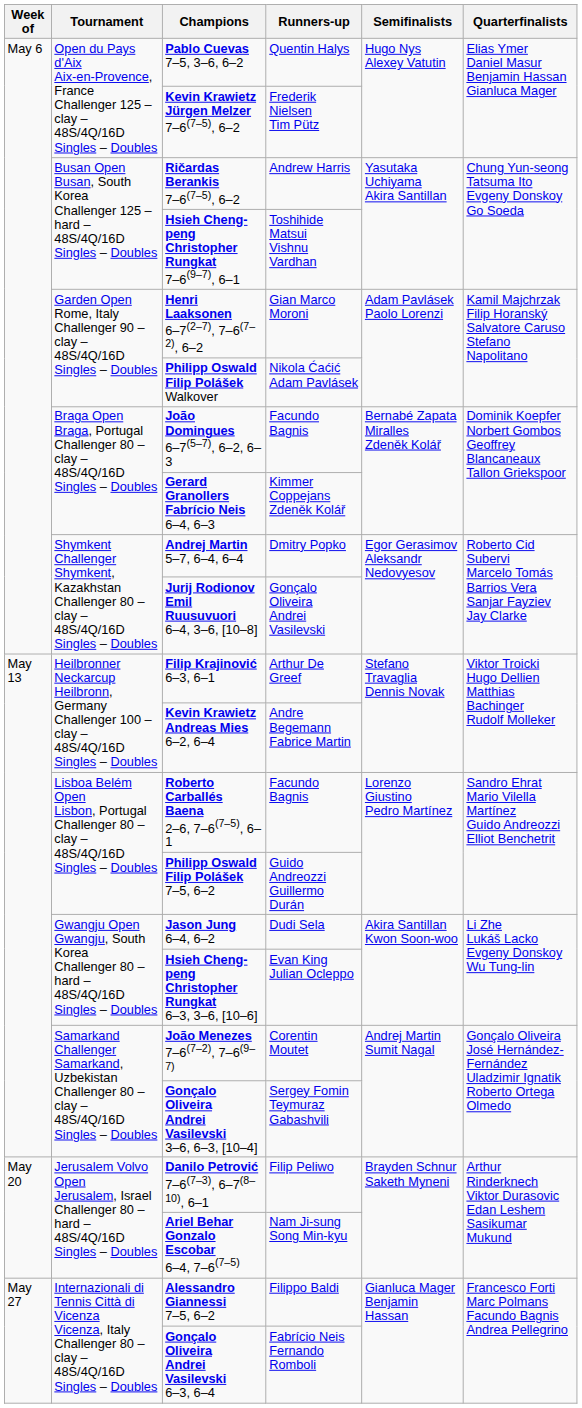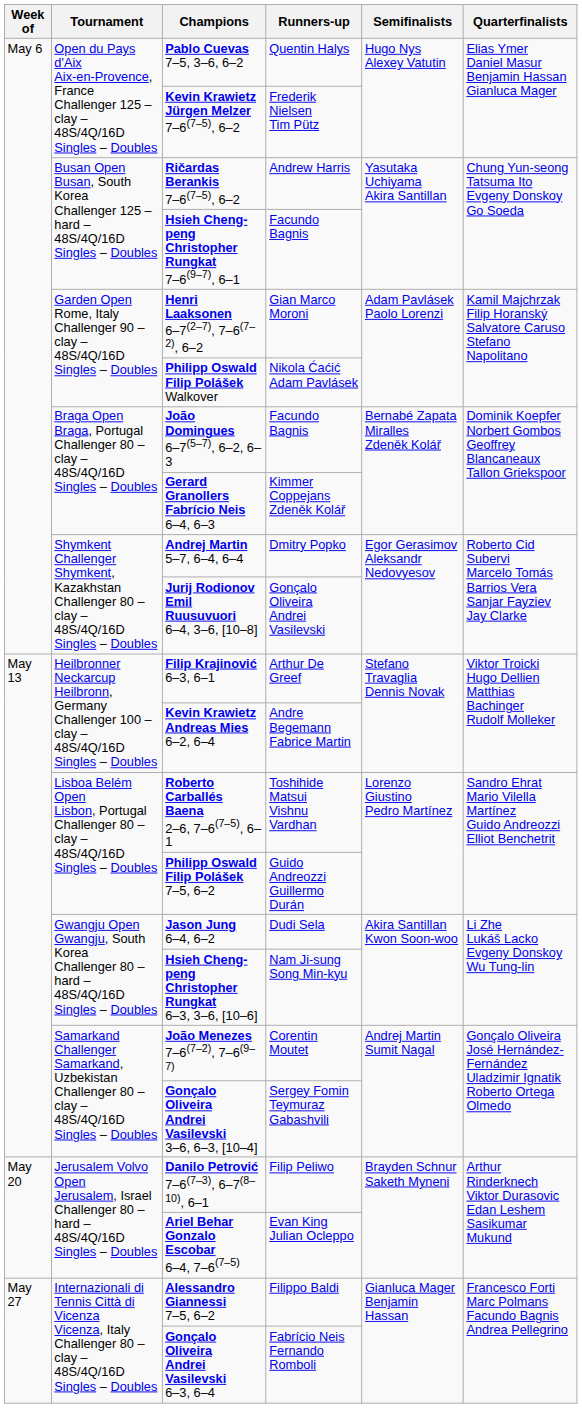Hsieh Cheng-peng Christopher Rungkat 7–6(9–7), 6–1 | Runners-up: Toshihide Matsui Vishnu Vardhan -> Facundo Bagnis
Roberto Carballés Baena 2–6, 7–6(7–5), 6–1 | Runners-up: Facundo Bagnis -> Toshihide Matsui Vishnu Vardhan
Hsieh Cheng-peng Christopher Rungkat 6–3, 3–6, [10–6] | Runners-up: Evan King Julian Ocleppo -> Nam Ji-sung Song Min-kyu
Ariel Behar Gonzalo Escobar 6–4, 7–6(7–5) | Runners-up: Nam Ji-sung Song Min-kyu -> Evan King Julian Ocleppo
